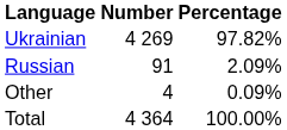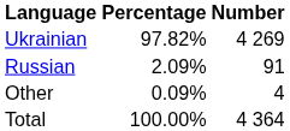columns swapped: Number <-> Percentage
